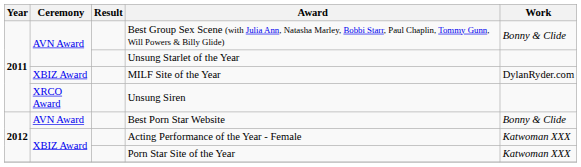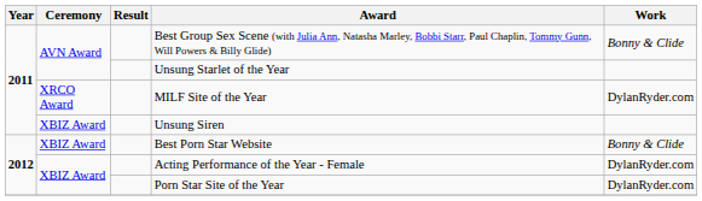MILF Site of the Year | Ceremony: XBIZ Award -> XRCO Award
Unsung Siren | Ceremony: XRCO Award -> XBIZ Award
Best Porn Star Website | Ceremony: AVN Award -> XBIZ Award
Acting Performance of the Year - Female | Work: Katwoman XXX -> DylanRyder.com
Porn Star Site of the Year | Work: Katwoman XXX -> DylanRyder.com
